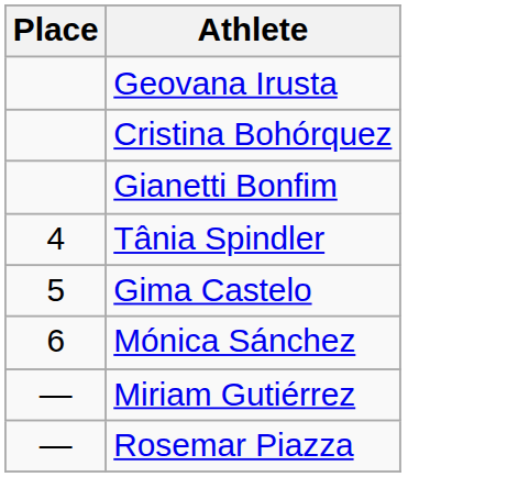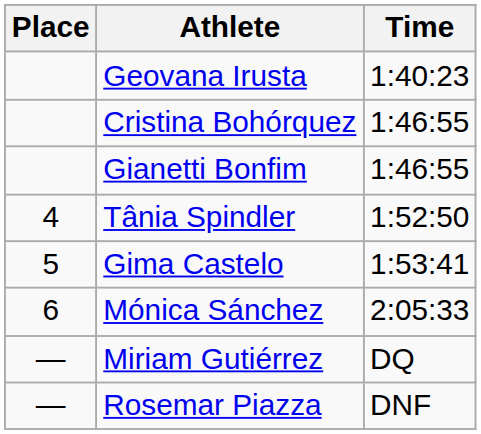+ column: Time | 1:40:23 | 1:46:55 | 1:46:55 | 1:52:50 | 1:53:41 | 2:05:33 | DQ | DNF
